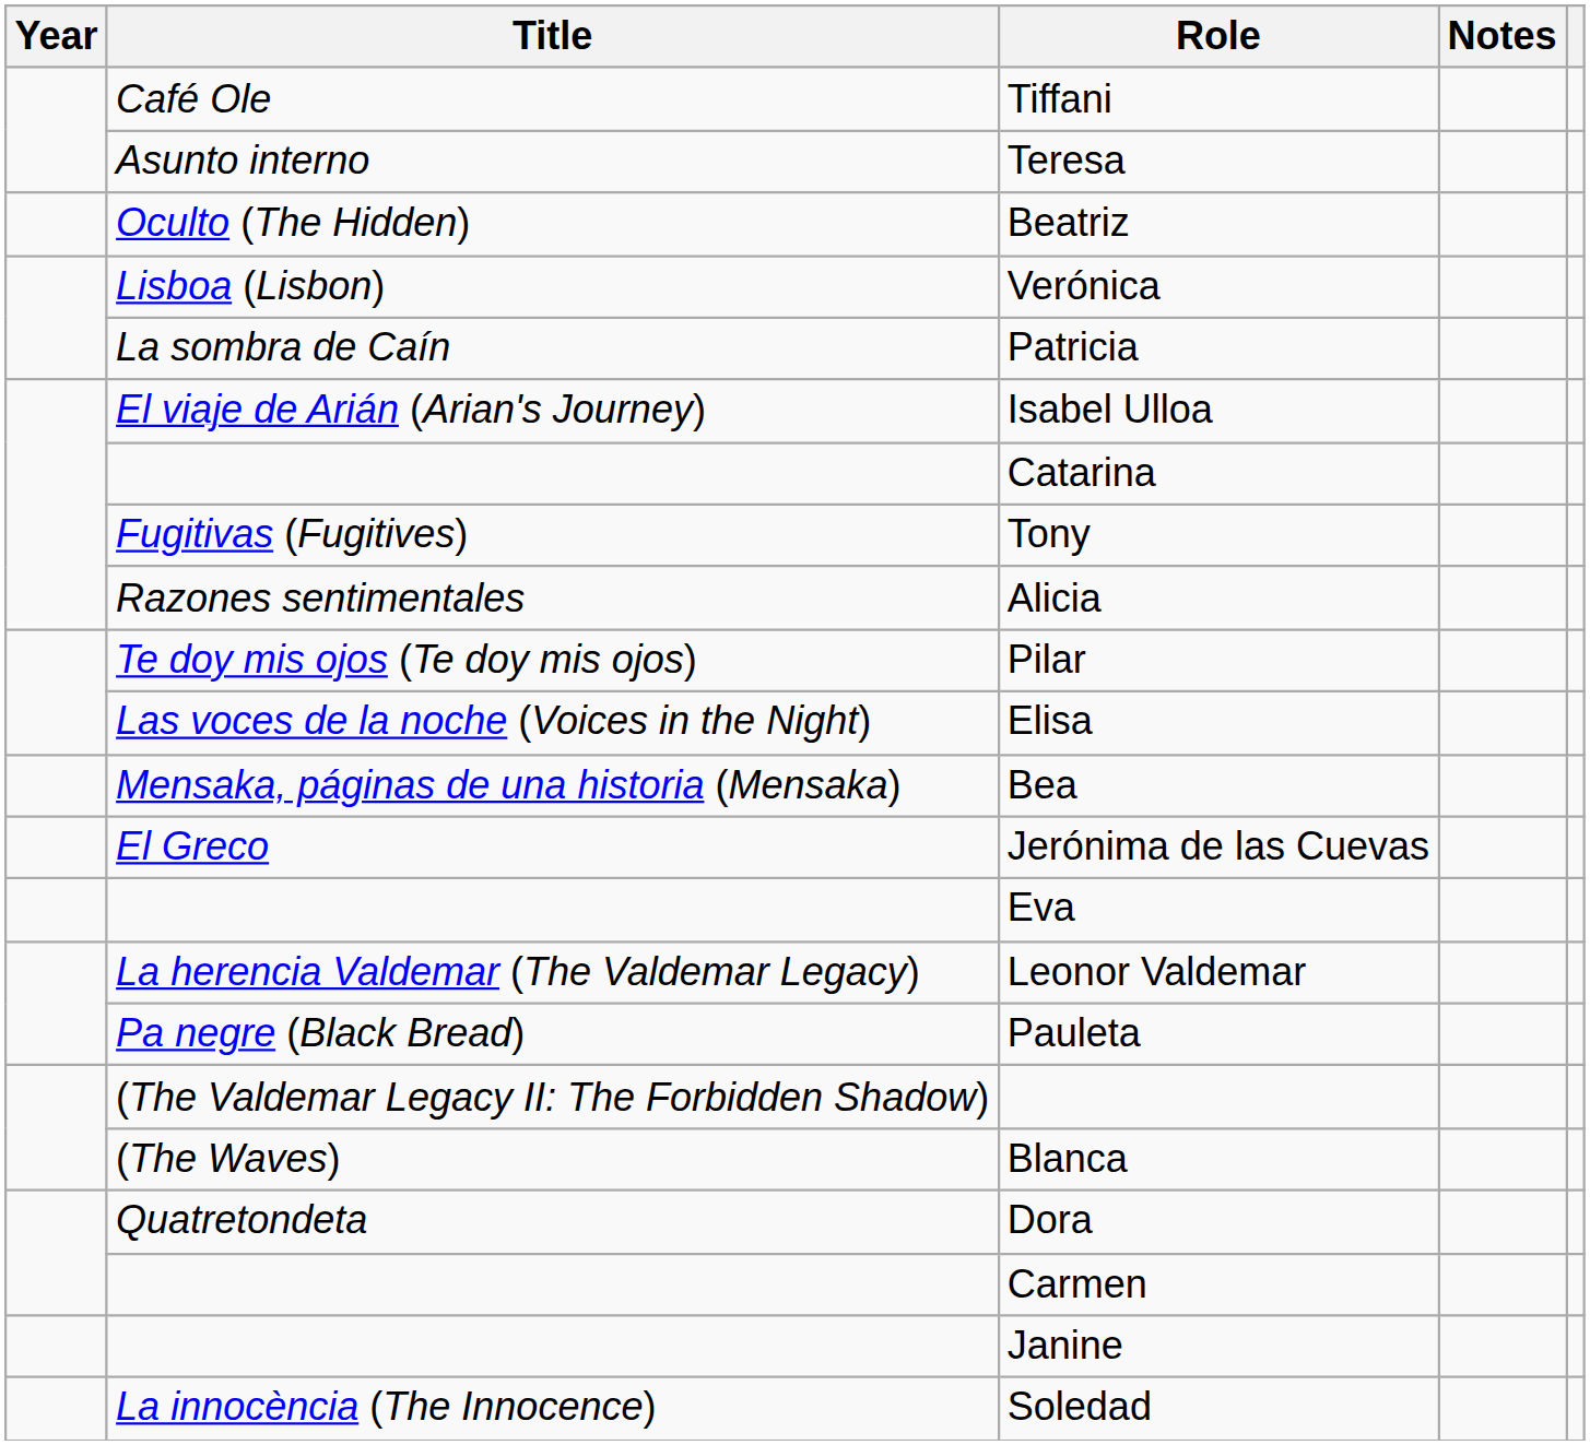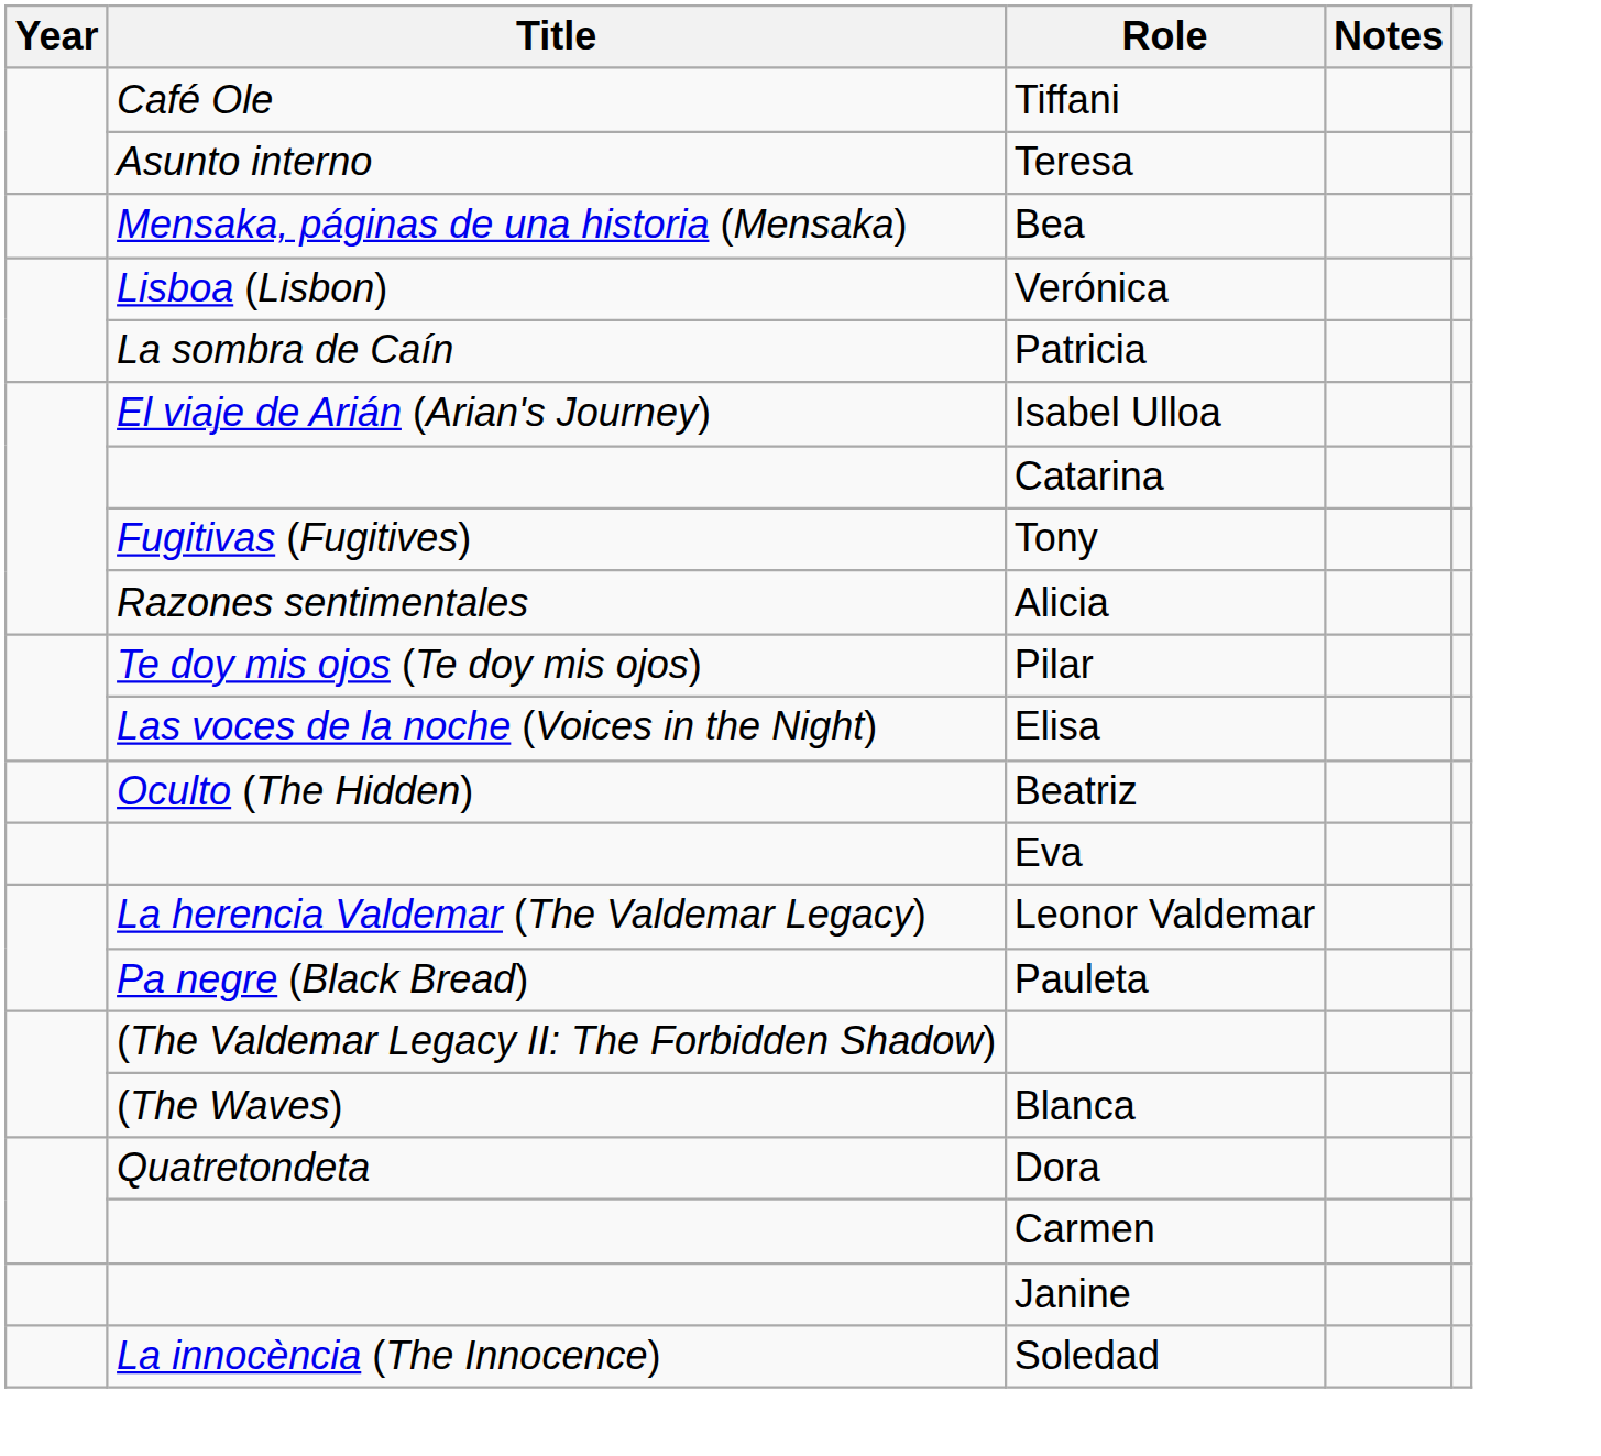rows swapped: Bea <-> Beatriz
- row: El Greco | Jerónima de las Cuevas
